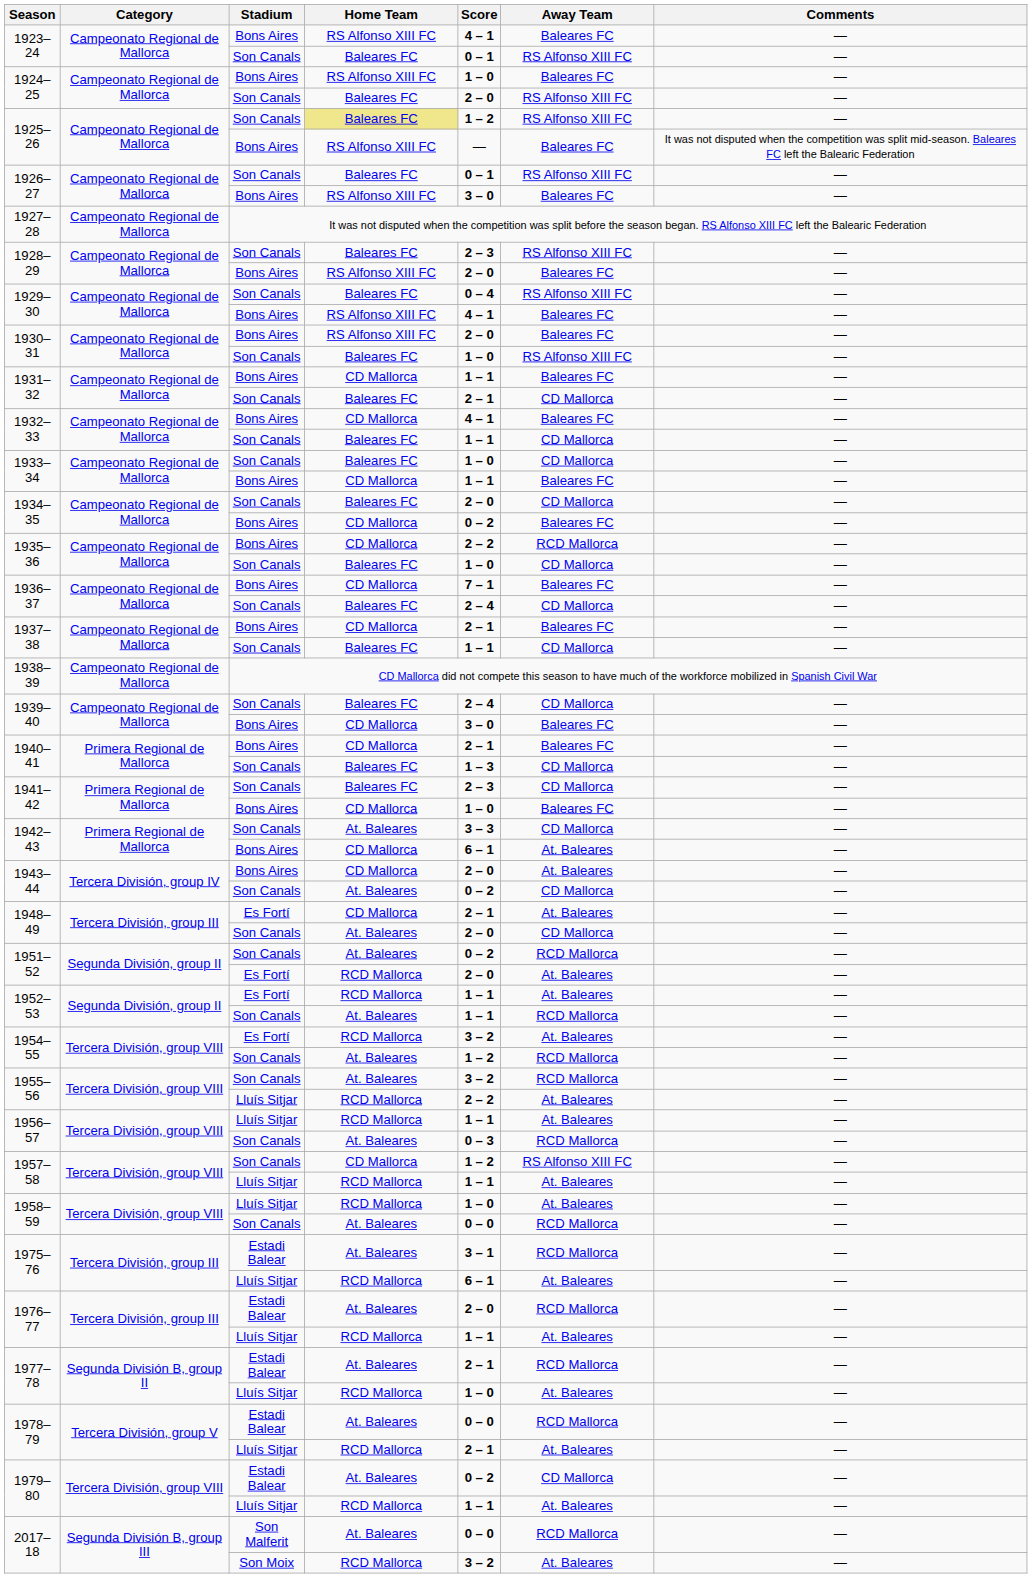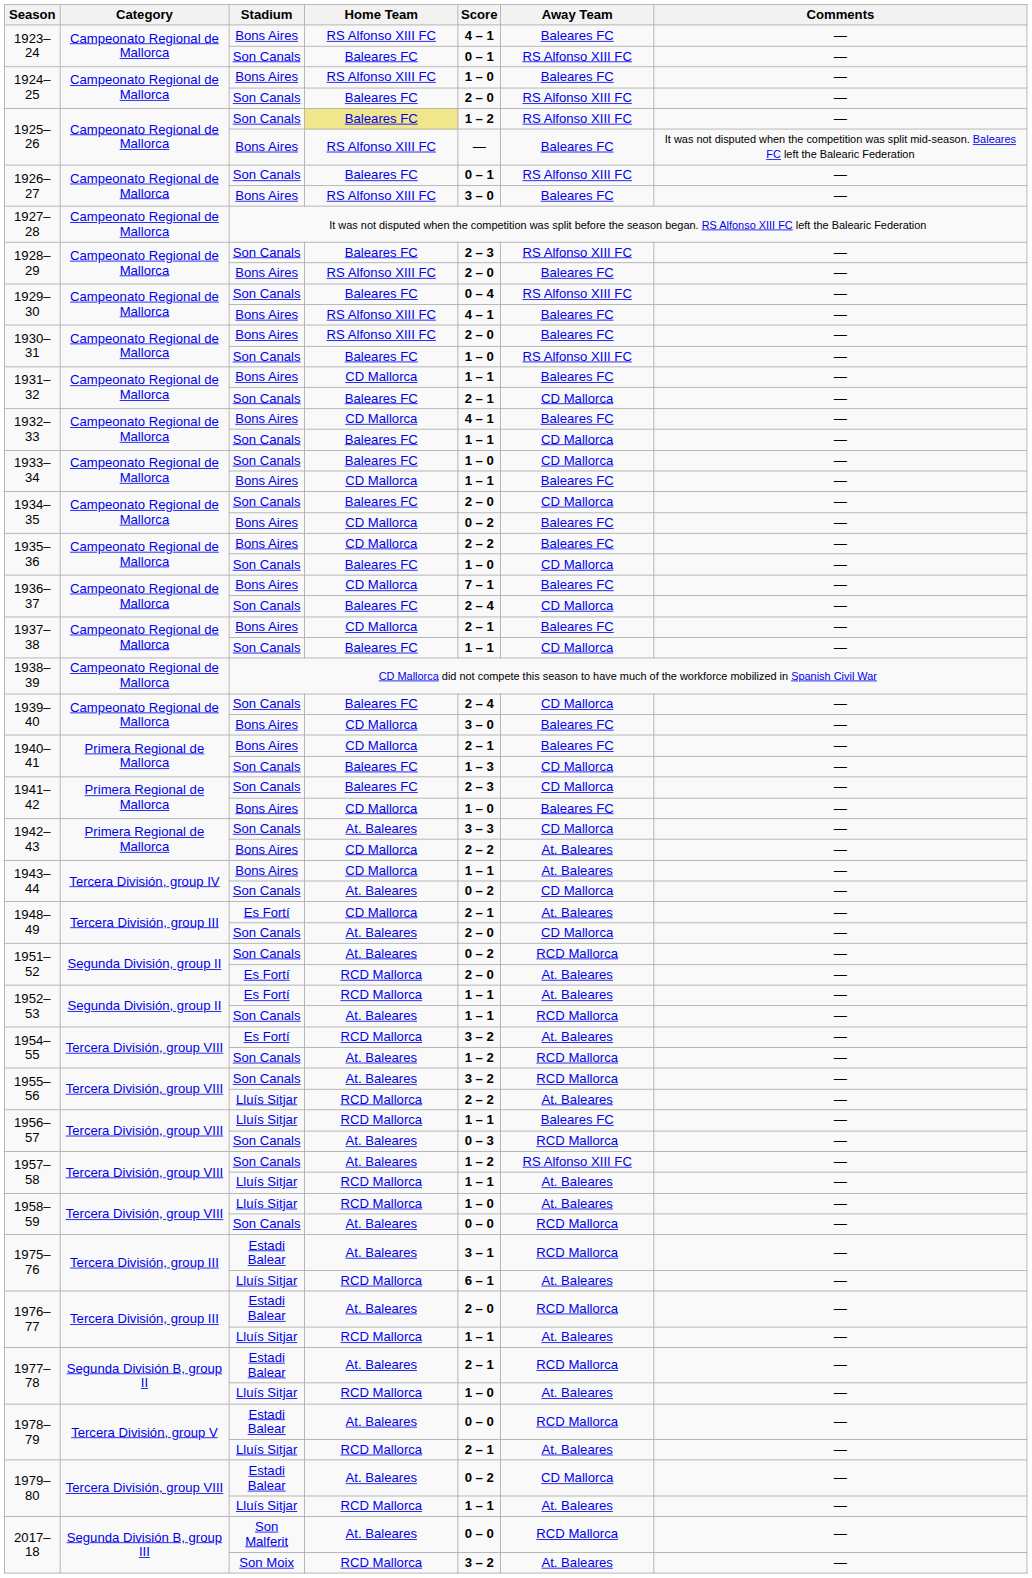1935–36 / Bons Aires | Away Team: RCD Mallorca -> Baleares FC
1942–43 / Bons Aires | Score: 6 – 1 -> 2 – 2
1943–44 / Bons Aires | Score: 2 – 0 -> 1 – 1
1956–57 / Lluís Sitjar | Away Team: At. Baleares -> Baleares FC
1957–58 / Son Canals | Home Team: CD Mallorca -> At. Baleares
